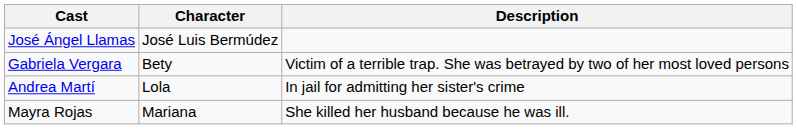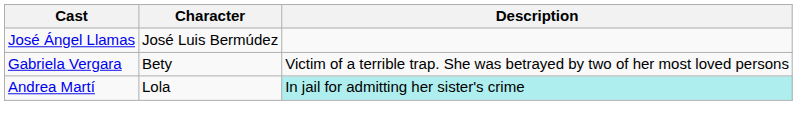Andrea Martí | Description: no background -> paleturquoise background
- row: Mayra Rojas | Mariana | She killed her husband because he was ill.
